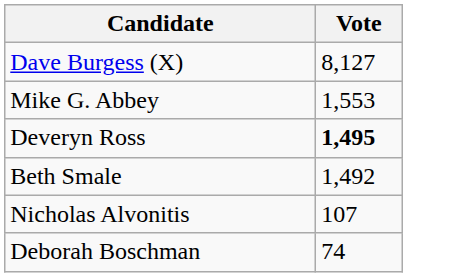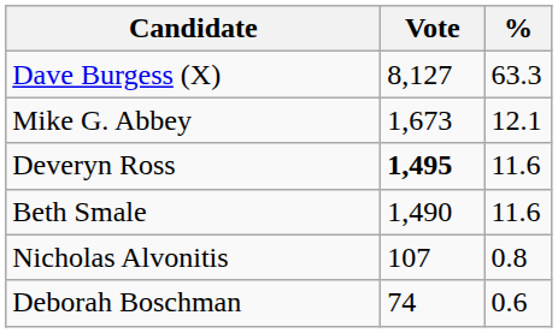+ column: % | 63.3 | 12.1 | 11.6 | 11.6 | 0.8 | 0.6
Mike G. Abbey | Vote: 1,553 -> 1,673
Beth Smale | Vote: 1,492 -> 1,490
